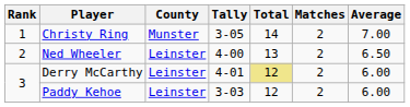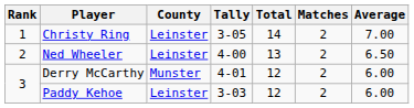Christy Ring | County: Munster -> Leinster
Derry McCarthy | County: Leinster -> Munster
Derry McCarthy | Total: khaki background -> no background
